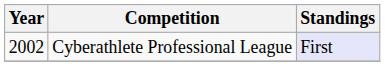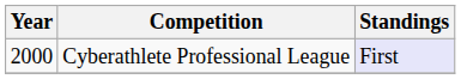Cyberathlete Professional League | Year: 2002 -> 2000
